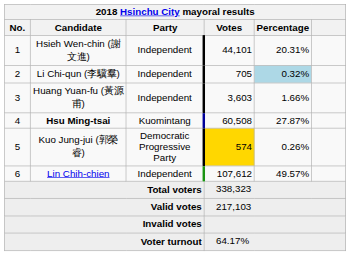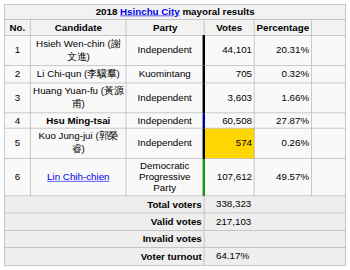Li Chi-qun (李驥羣) | Party: Independent -> Kuomintang
Li Chi-qun (李驥羣) | Percentage: lightblue background -> no background
Hsu Ming-tsai | Party: Kuomintang -> Independent
Kuo Jung-jui (郭榮睿) | Party: Democratic Progressive Party -> Independent
Lin Chih-chien | Party: Independent -> Democratic Progressive Party
